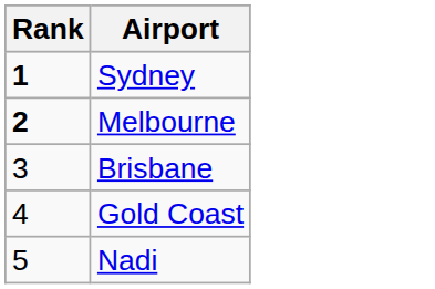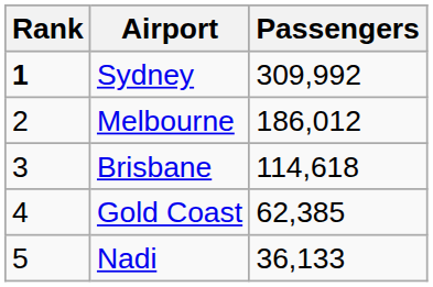+ column: Passengers | 309,992 | 186,012 | 114,618 | 62,385 | 36,133
Melbourne | Rank: bold -> normal
